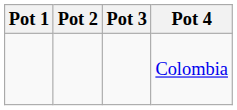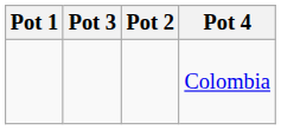columns swapped: Pot 2 <-> Pot 3
